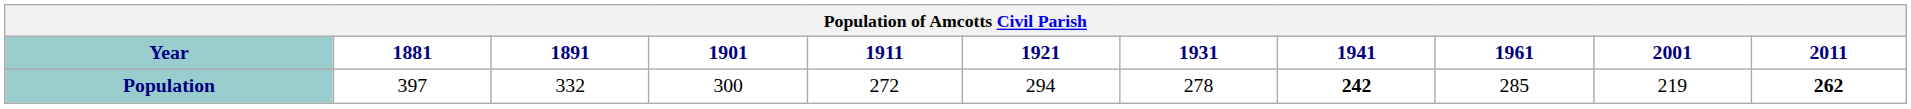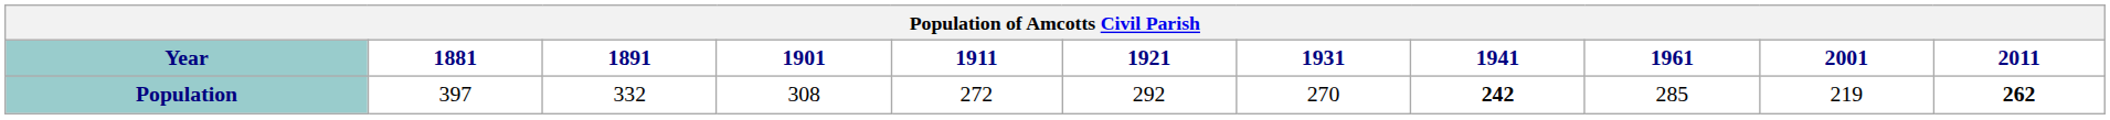Population | 1901: 300 -> 308
Population | 1921: 294 -> 292
Population | 1931: 278 -> 270
